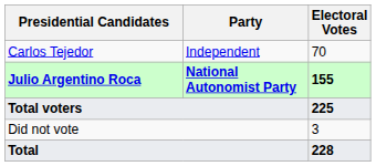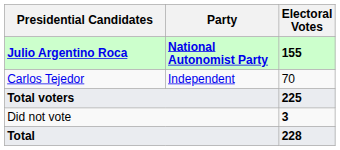rows swapped: Julio Argentino Roca <-> Carlos Tejedor
Did not vote | Electoral Votes: normal -> bold
